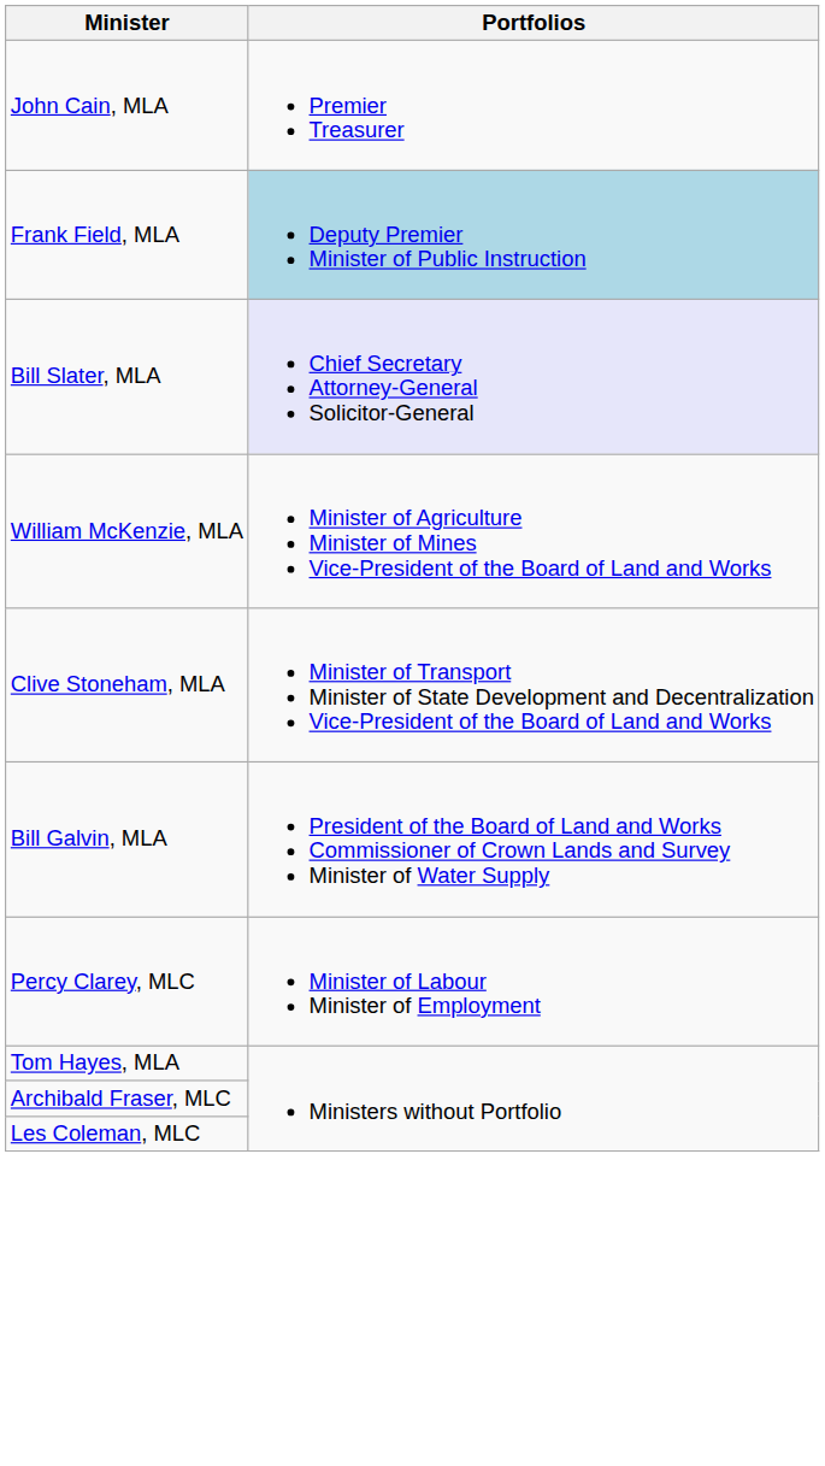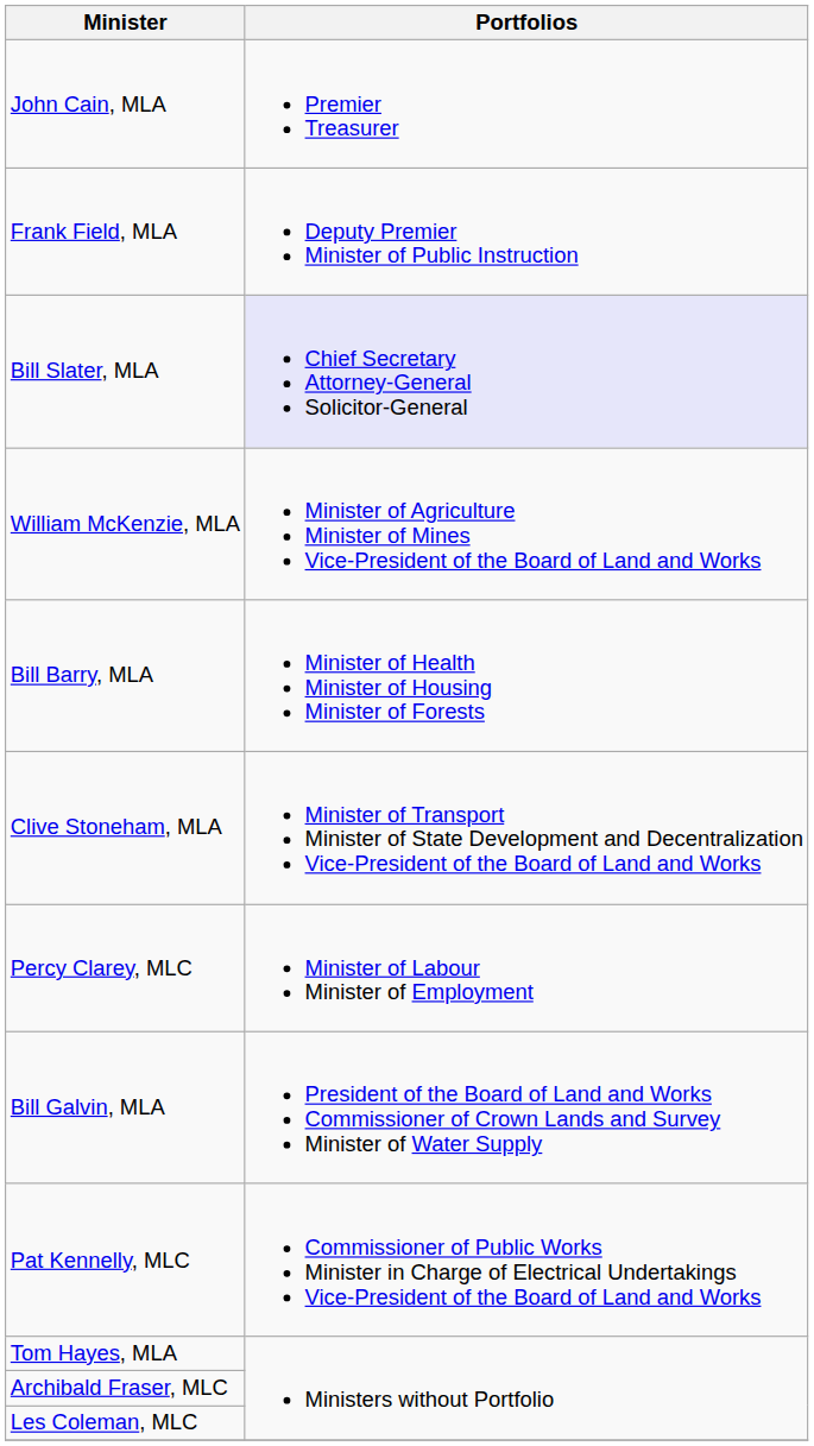Frank Field, MLA | Portfolios: lightblue background -> no background
+ row: Bill Barry, MLA | Minister of Health Minister of Housing Minister of Forests
rows swapped: Bill Galvin, MLA <-> Percy Clarey, MLC
+ row: Pat Kennelly, MLC | Commissioner of Public Works Minister in Charge of Electrical Undertakings Vice-President of the Board of Land and Works
